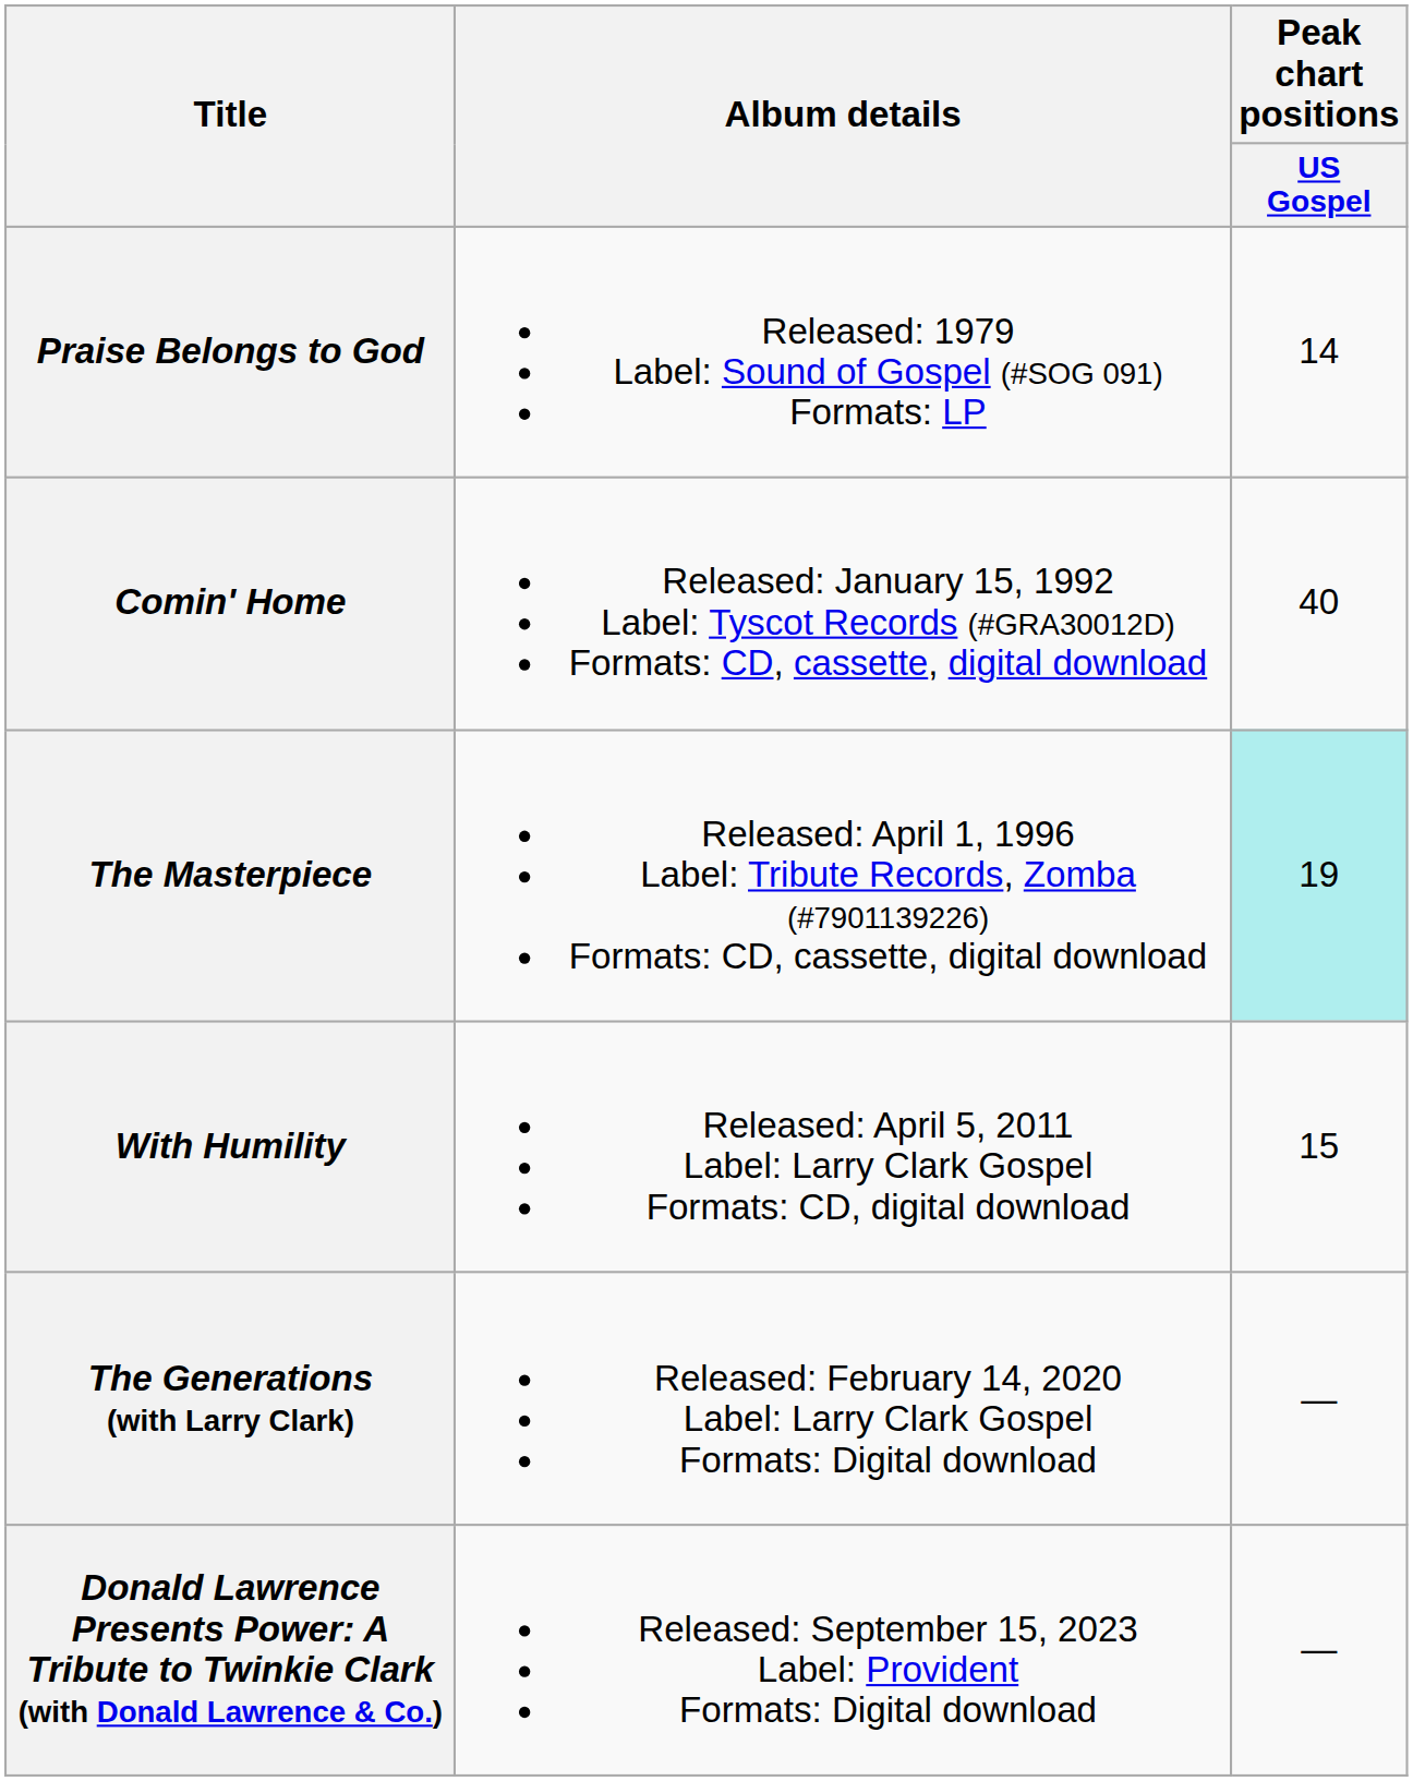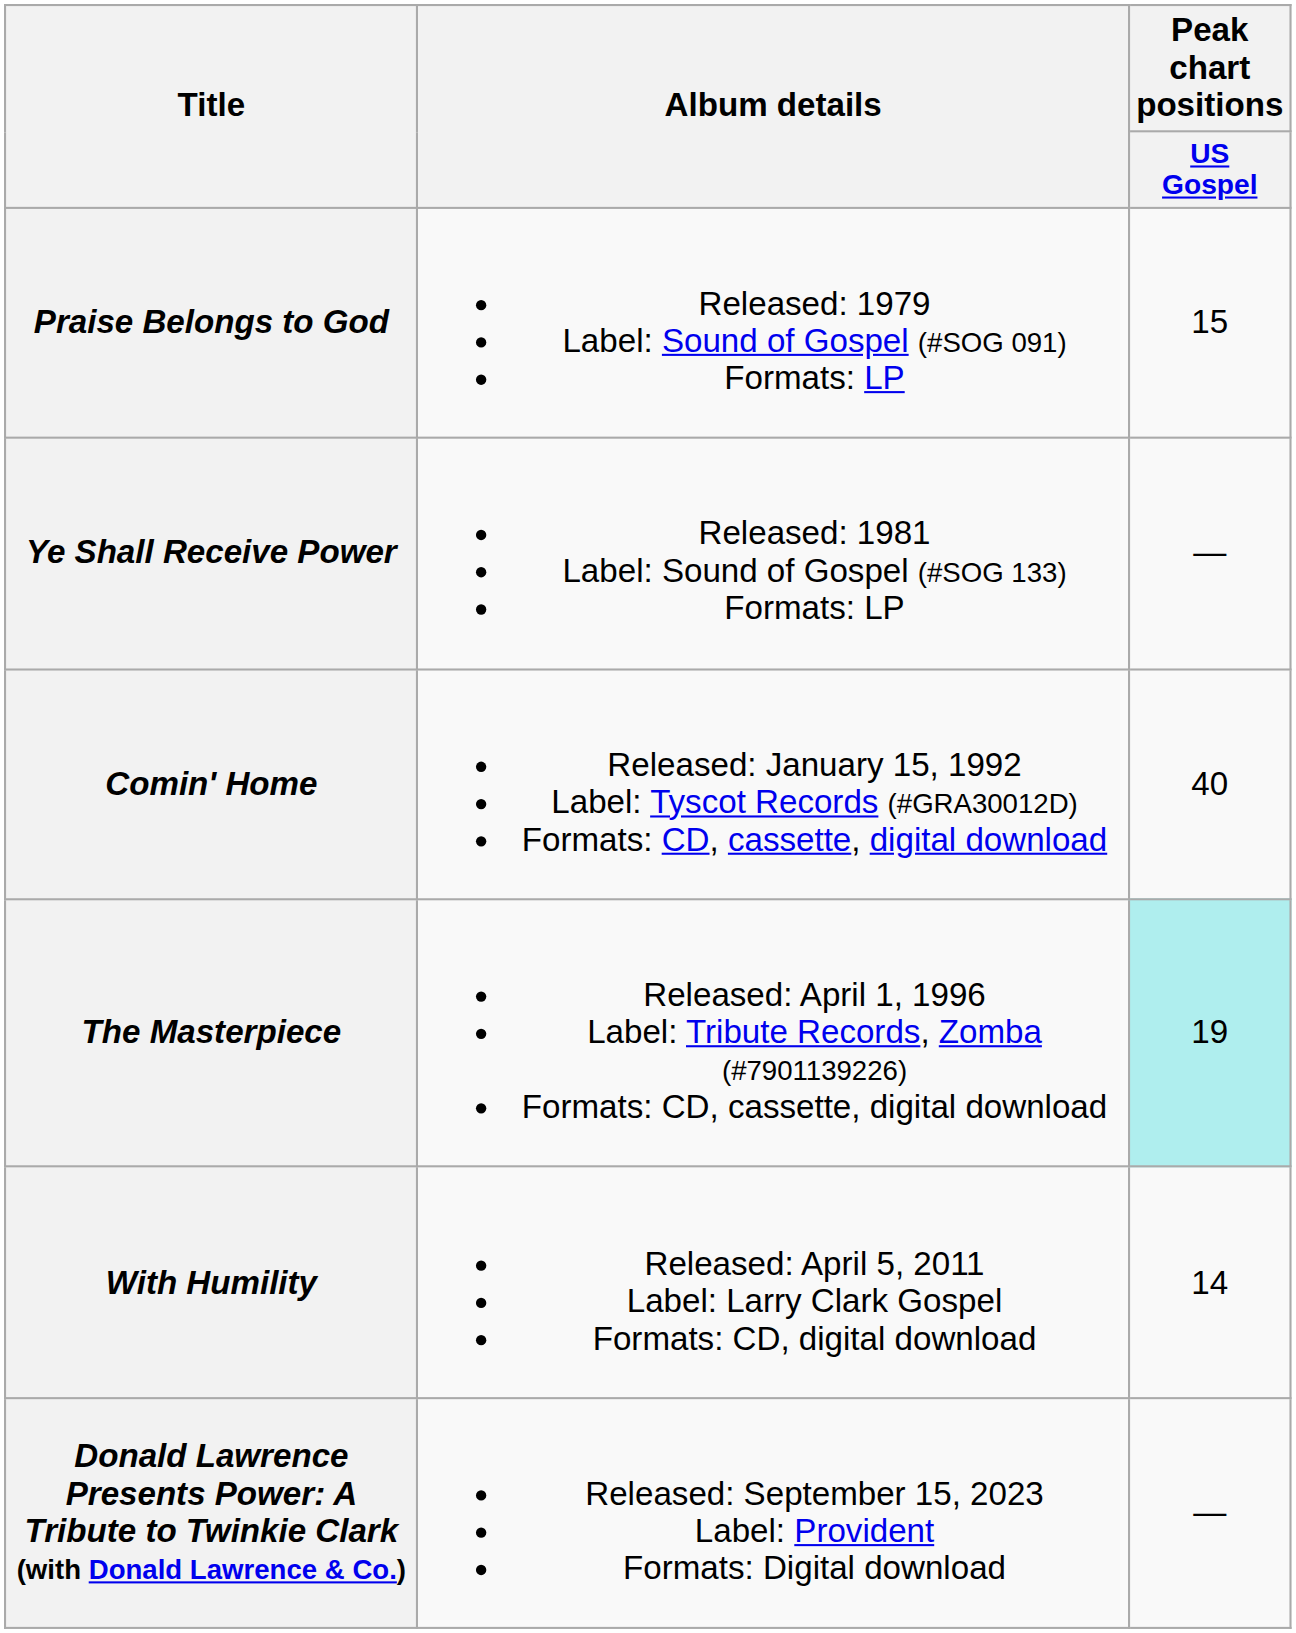Praise Belongs to God | Peak chart positions / US Gospel: 14 -> 15
+ row: Ye Shall Receive Power | Released: 1981 Label: Sound of Gospel (#SOG 133) Formats: LP | —
With Humility | Peak chart positions / US Gospel: 15 -> 14
- row: The Generations (with Larry Clark) | Released: February 14, 2020 Label: Larry Clark Gospel Formats: Digital download | —
